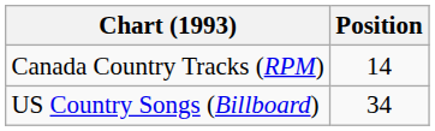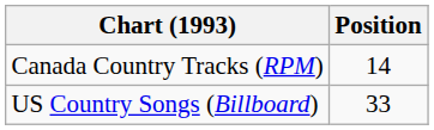US Country Songs (Billboard) | Position: 34 -> 33
